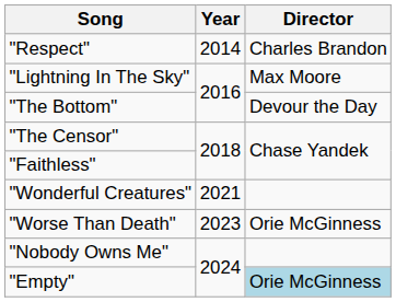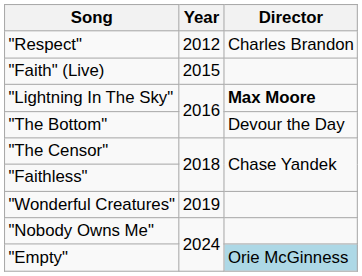"Respect" | Year: 2014 -> 2012
+ row: "Faith" (Live) | 2015
"Lightning In The Sky" | Director: normal -> bold
"Wonderful Creatures" | Year: 2021 -> 2019
- row: "Worse Than Death" | 2023 | Orie McGinness
